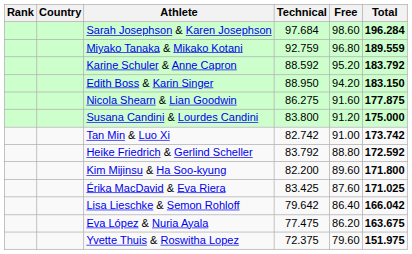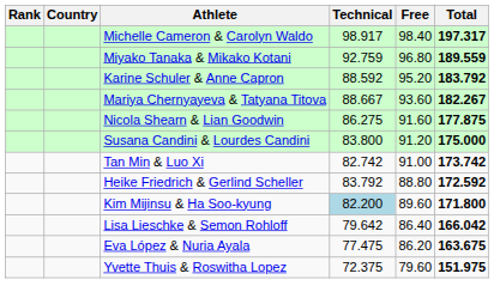+ row: Michelle Cameron & Carolyn Waldo | 98.917 | 98.40 | 197.317
- row: Sarah Josephson & Karen Josephson | 97.684 | 98.60 | 196.284
- row: Edith Boss & Karin Singer | 88.950 | 94.20 | 183.150
+ row: Mariya Chernyayeva & Tatyana Titova | 88.667 | 93.60 | 182.267
Kim Mijinsu & Ha Soo-kyung | Technical: no background -> lightblue background
- row: Érika MacDavid & Eva Riera | 83.425 | 87.60 | 171.025
